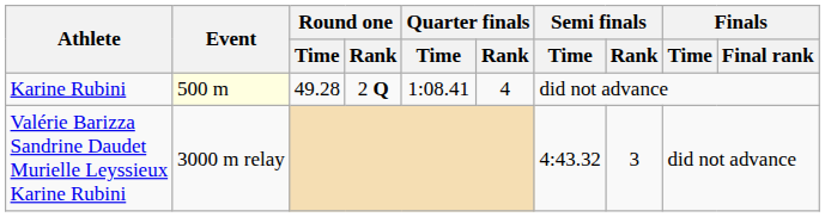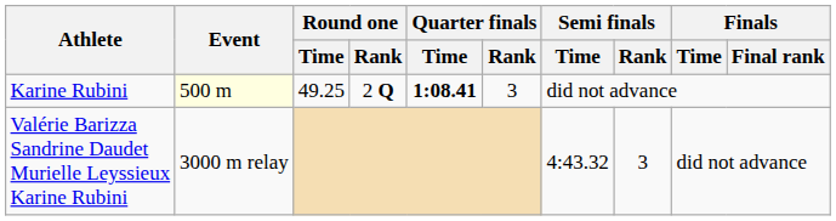Karine Rubini | Round one / Time: 49.28 -> 49.25
Karine Rubini | Quarter finals / Time: normal -> bold
Karine Rubini | Quarter finals / Rank: 4 -> 3
